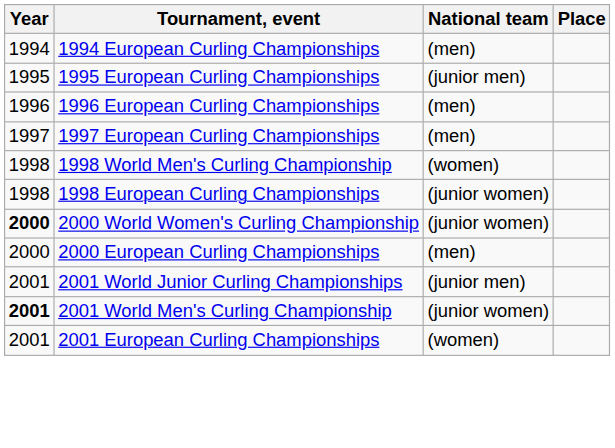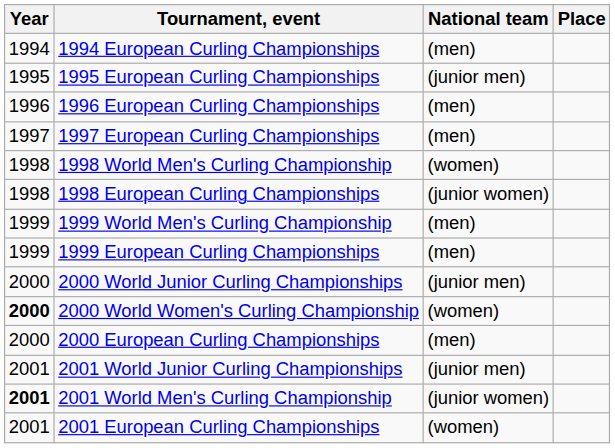+ row: 1999 | 1999 World Men's Curling Championship | (men)
+ row: 1999 | 1999 European Curling Championships | (men)
+ row: 2000 | 2000 World Junior Curling Championships | (junior men)
2000 World Women's Curling Championship | National team: (junior women) -> (women)
